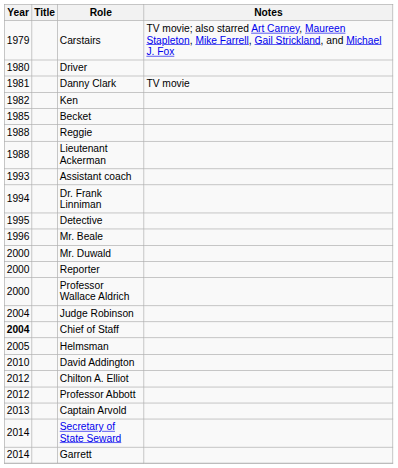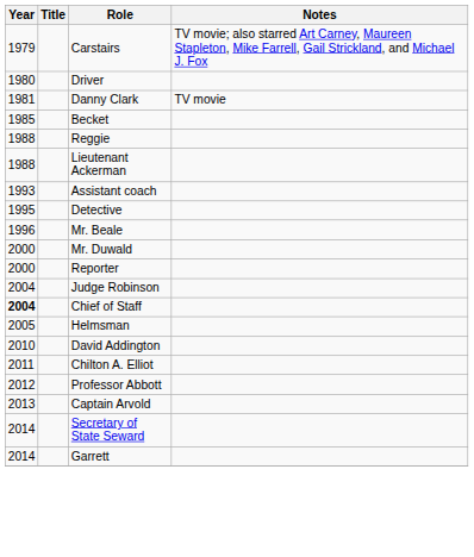- row: 1982 | Ken
- row: 1994 | Dr. Frank Linniman
- row: 2000 | Professor Wallace Aldrich
Chilton A. Elliot | Year: 2012 -> 2011
